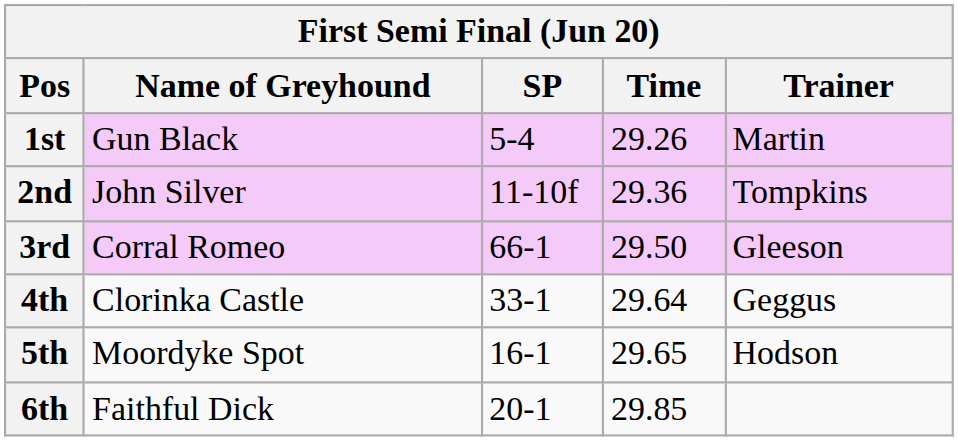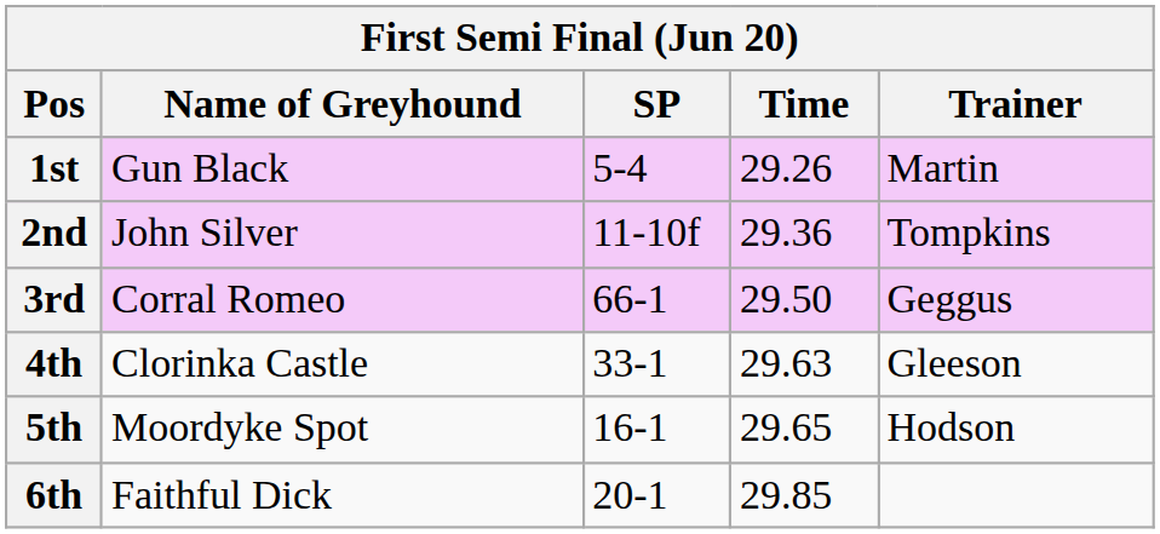3rd | Trainer: Gleeson -> Geggus
4th | Time: 29.64 -> 29.63
4th | Trainer: Geggus -> Gleeson
